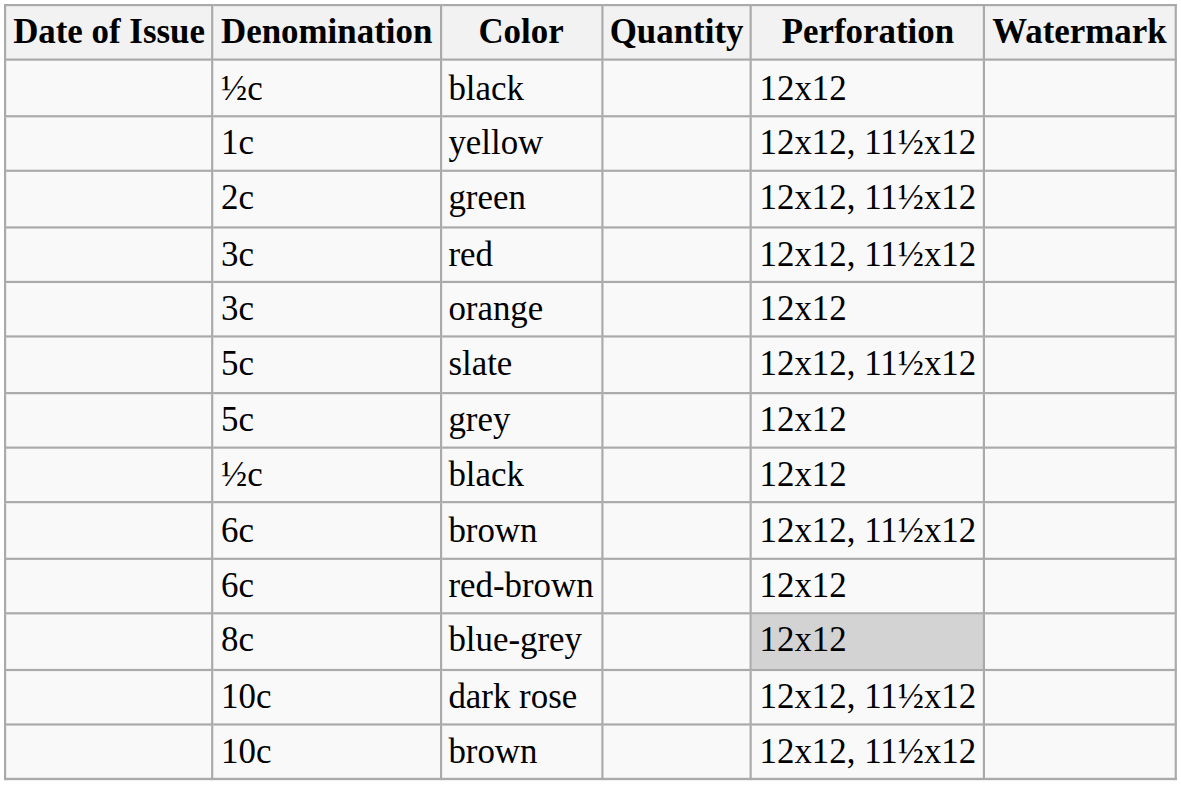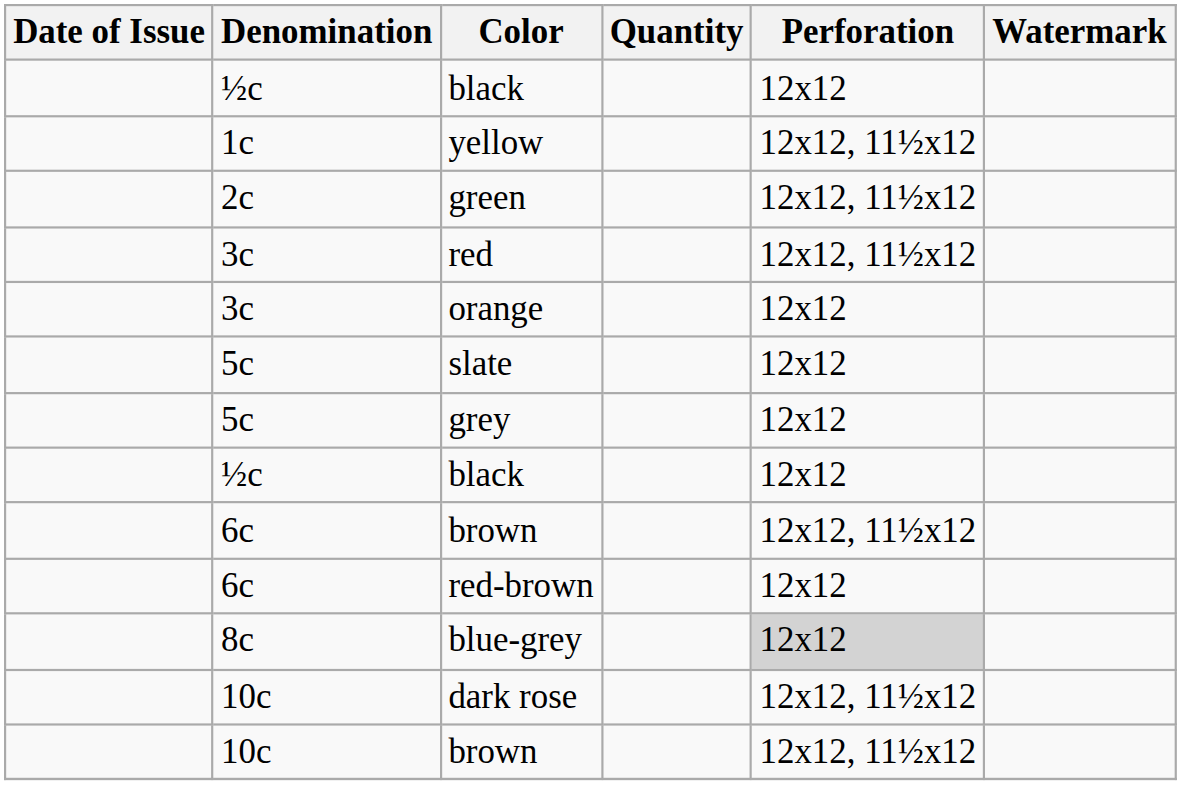slate | Perforation: 12x12, 11½x12 -> 12x12
